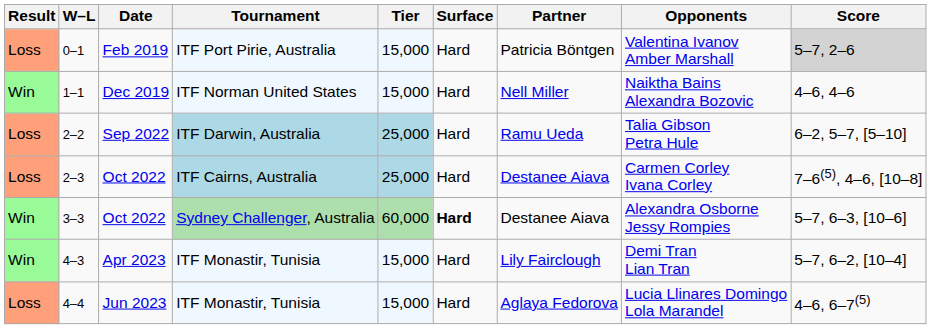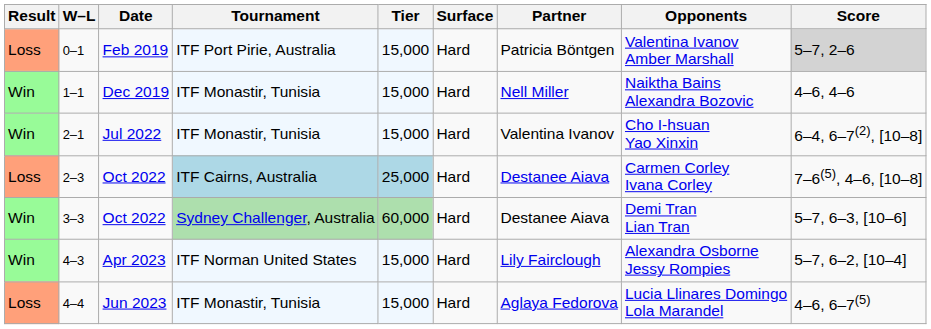1–1 | Tournament: ITF Norman United States -> ITF Monastir, Tunisia
+ row: Win | 2–1 | Jul 2022 | ITF Monastir, Tunisia | 15,000 | Hard | Valentina Ivanov | Cho I-hsuan Yao Xinxin | 6–4, 6–7(2), [10–8]
- row: Loss | 2–2 | Sep 2022 | ITF Darwin, Australia | 25,000 | Hard | Ramu Ueda | Talia Gibson Petra Hule | 6–2, 5–7, [5–10]
3–3 | Surface: bold -> normal
3–3 | Opponents: Alexandra Osborne Jessy Rompies -> Demi Tran Lian Tran
4–3 | Tournament: ITF Monastir, Tunisia -> ITF Norman United States
4–3 | Opponents: Demi Tran Lian Tran -> Alexandra Osborne Jessy Rompies
